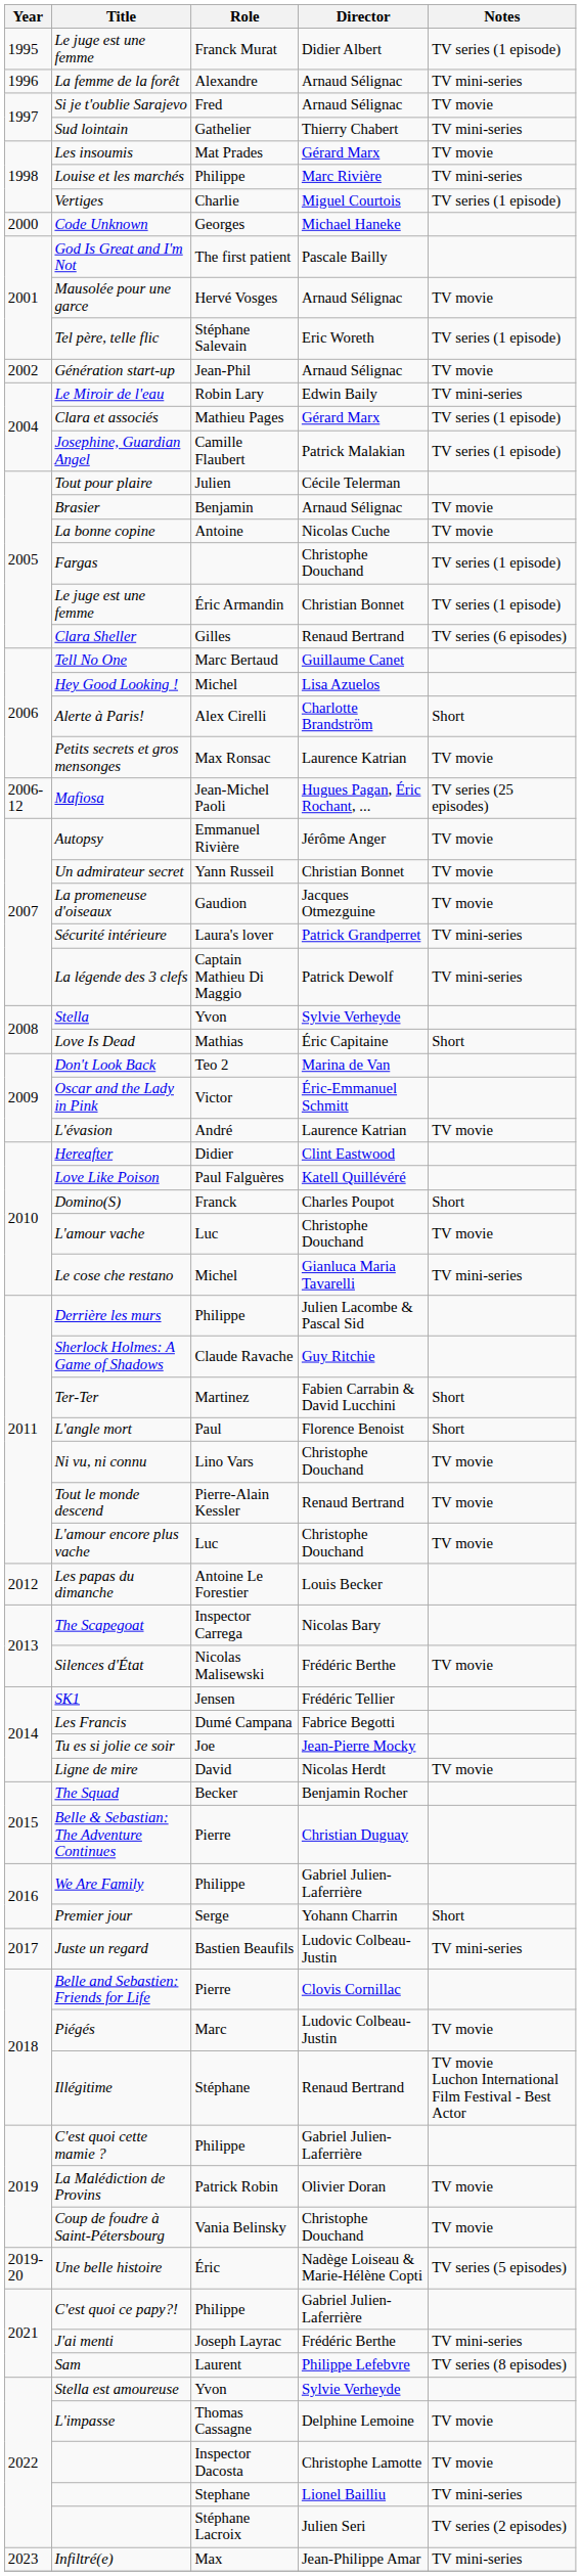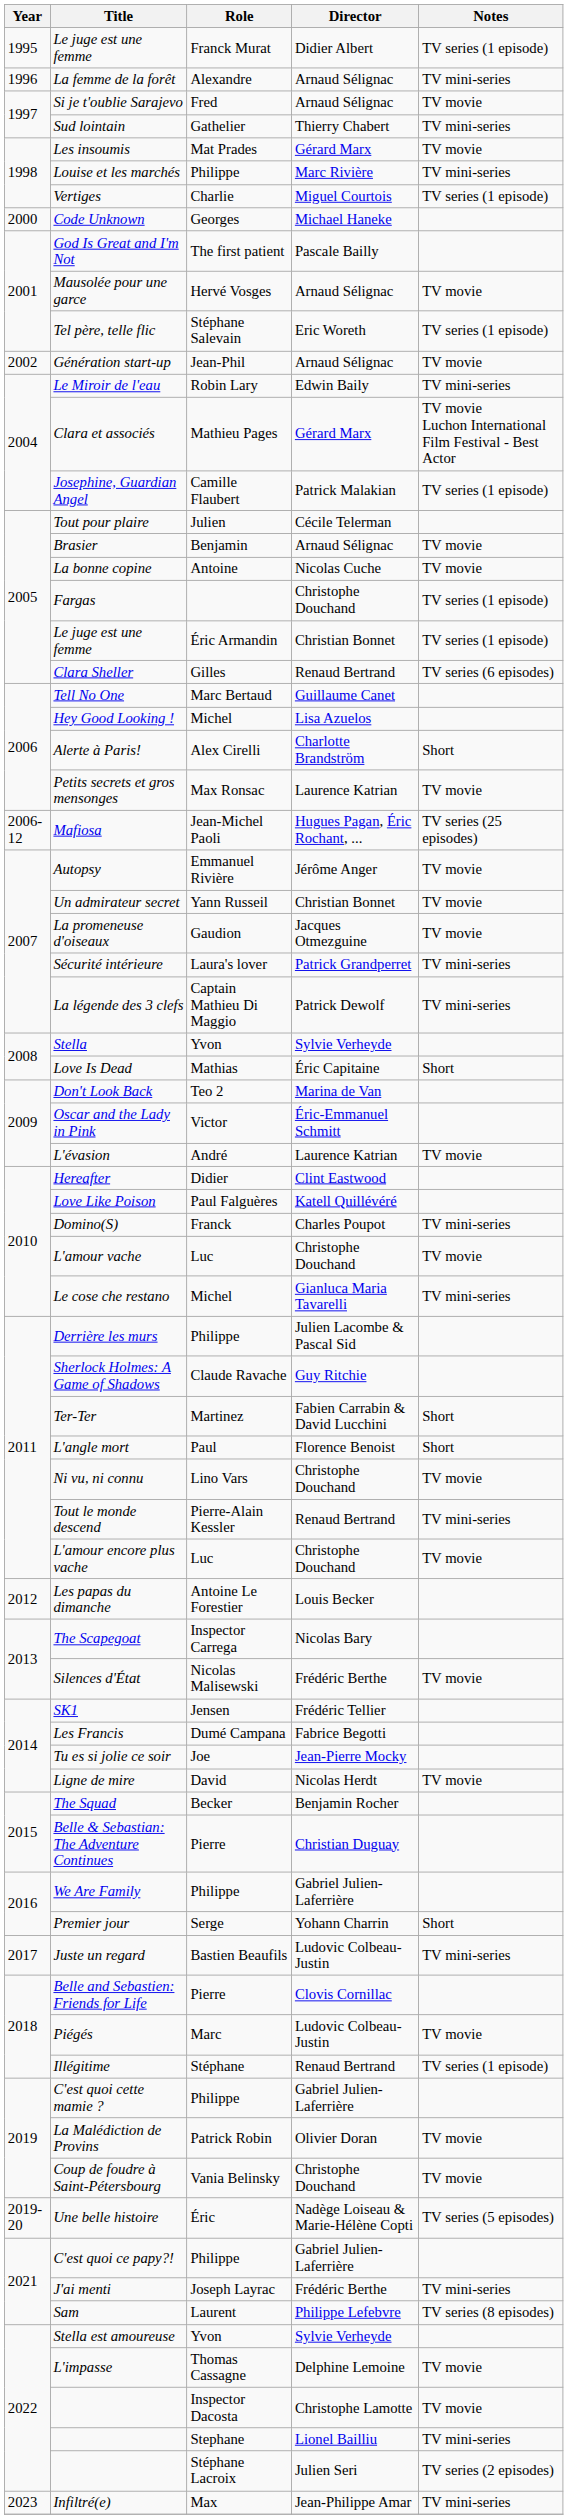Clara et associés | Notes: TV series (1 episode) -> TV movie Luchon International Film Festival - Best Actor
Domino(S) | Notes: Short -> TV mini-series
Tout le monde descend | Notes: TV movie -> TV mini-series
Illégitime | Notes: TV movie Luchon International Film Festival - Best Actor -> TV series (1 episode)
